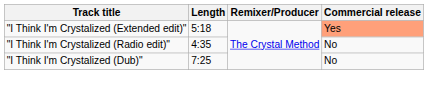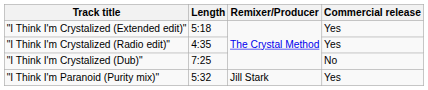"I Think I'm Crystalized (Extended edit)" | Commercial release: lightsalmon background -> no background
"I Think I'm Crystalized (Radio edit)" | Commercial release: No -> Yes
+ row: "I Think I'm Paranoid (Purity mix)" | 5:32 | Jill Stark | Yes
